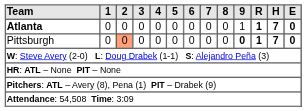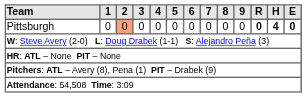- row: Atlanta | 0 | 0 | 0 | 0 | 0 | 0 | 0 | 0 | 1 | 1 | 7 | 0
Pittsburgh | 9: bold -> normal
Pittsburgh | R: 1 -> 0
Pittsburgh | H: 7 -> 4
